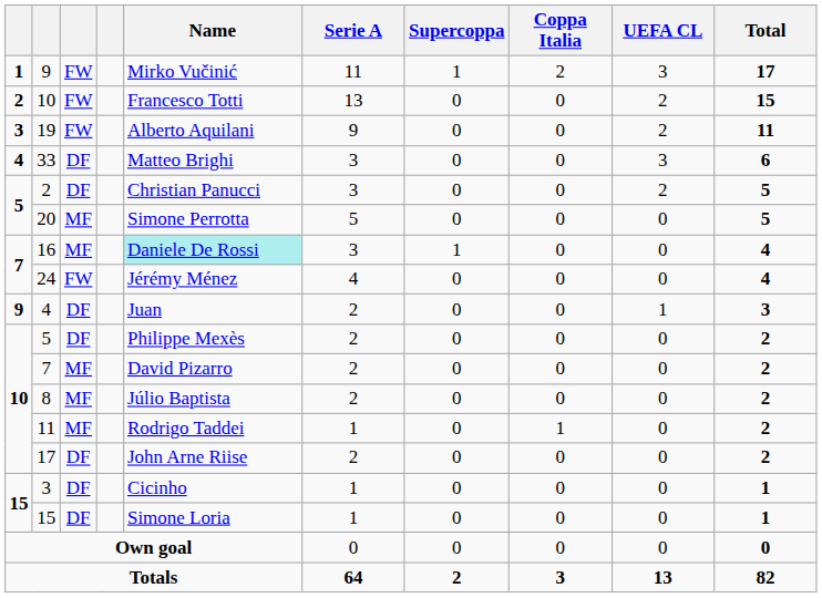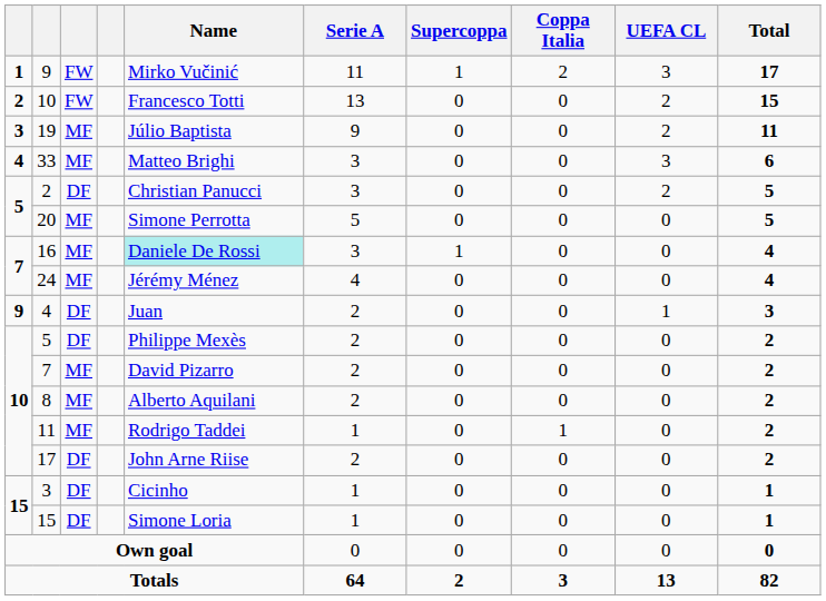19 | column 3: FW -> MF
19 | Name: Alberto Aquilani -> Júlio Baptista
33 | column 3: DF -> MF
24 | column 3: FW -> MF
8 | Name: Júlio Baptista -> Alberto Aquilani
